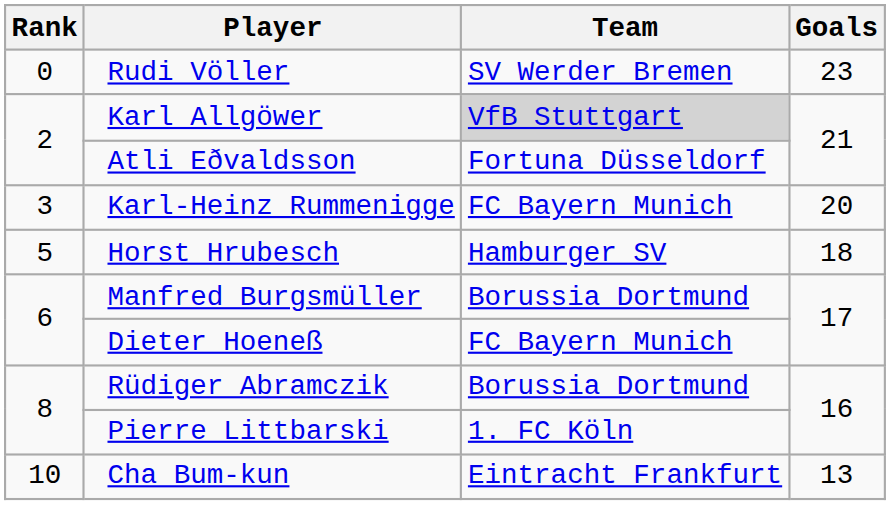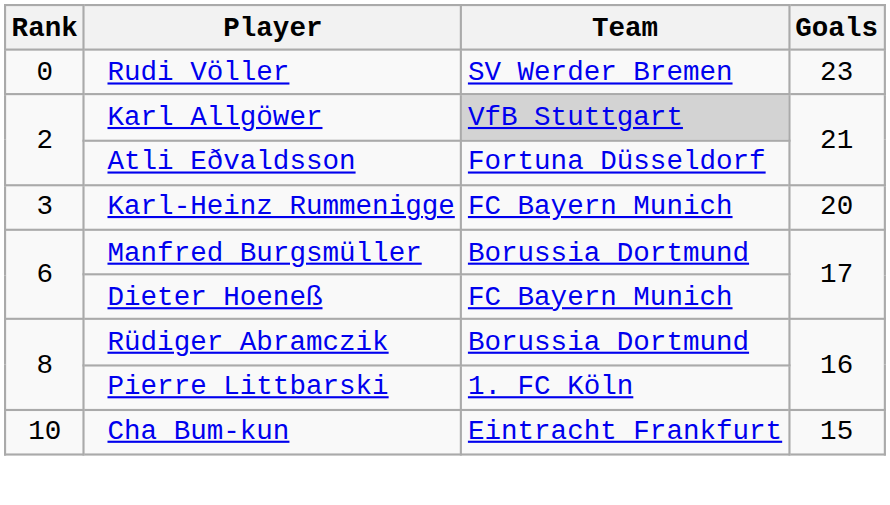- row: 5 | Horst Hrubesch | Hamburger SV | 18
Cha Bum-kun | Goals: 13 -> 15
